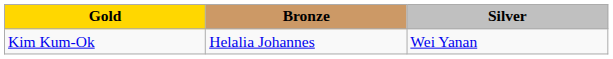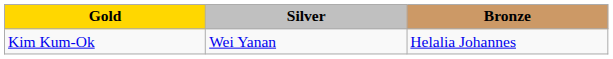columns swapped: Silver <-> Bronze
